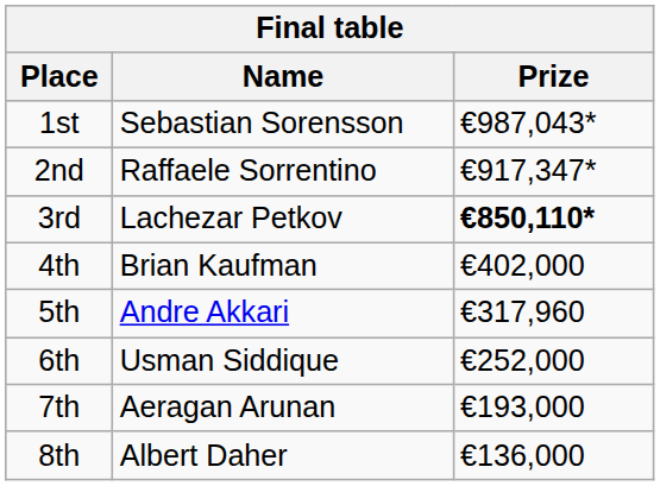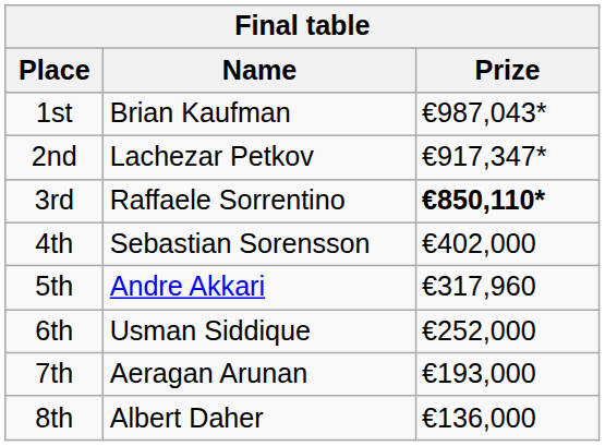1st | Name: Sebastian Sorensson -> Brian Kaufman
2nd | Name: Raffaele Sorrentino -> Lachezar Petkov
3rd | Name: Lachezar Petkov -> Raffaele Sorrentino
4th | Name: Brian Kaufman -> Sebastian Sorensson
